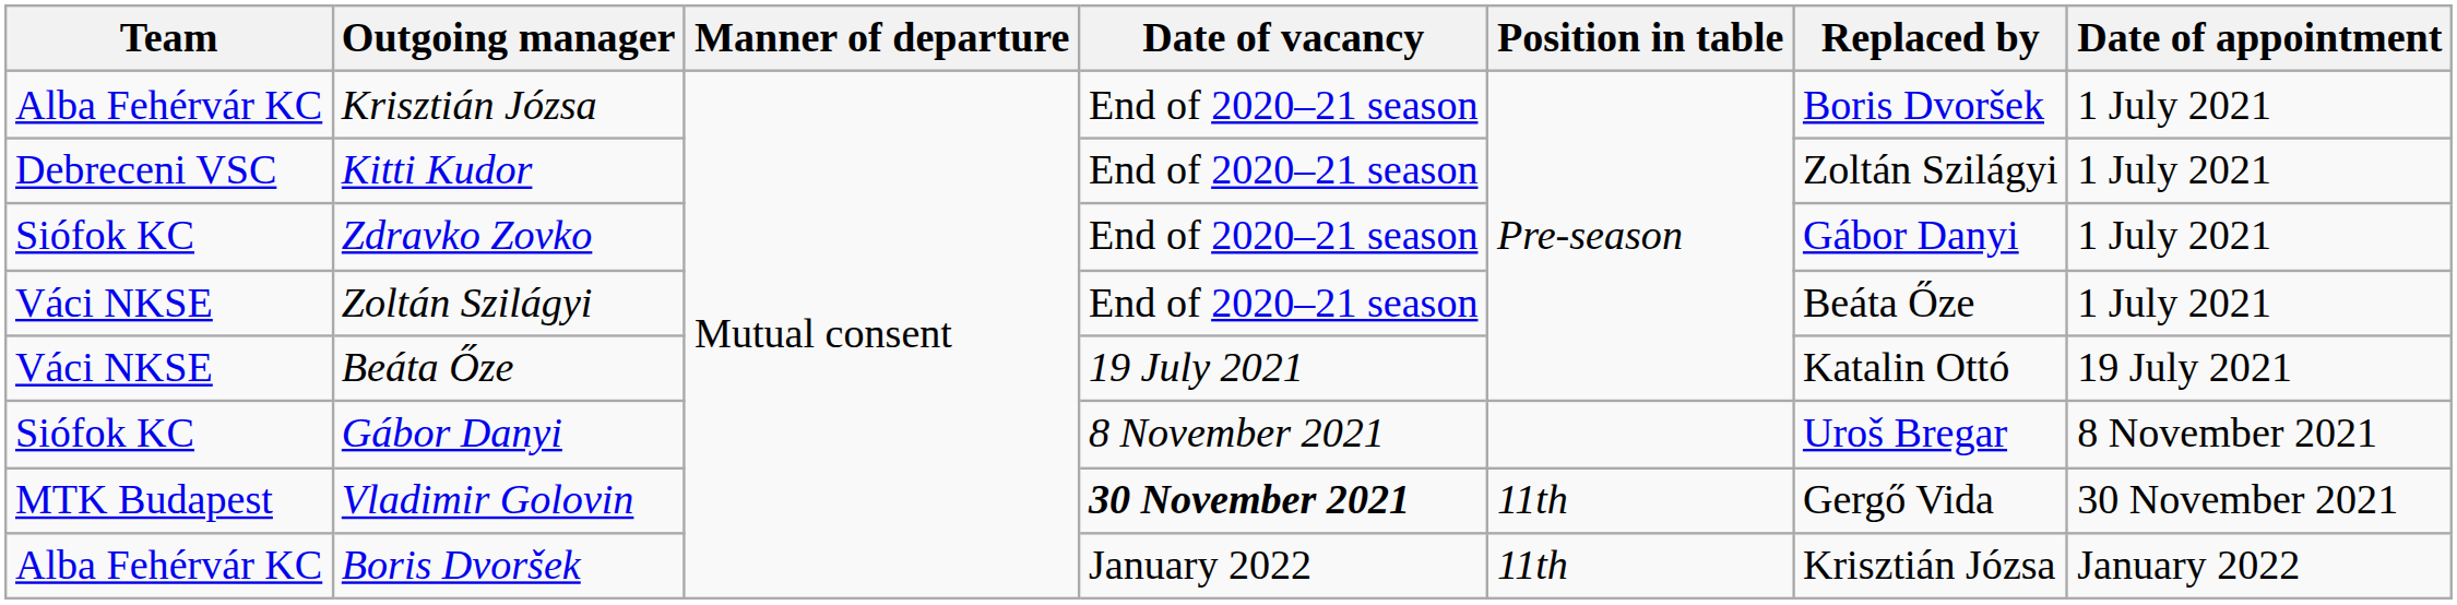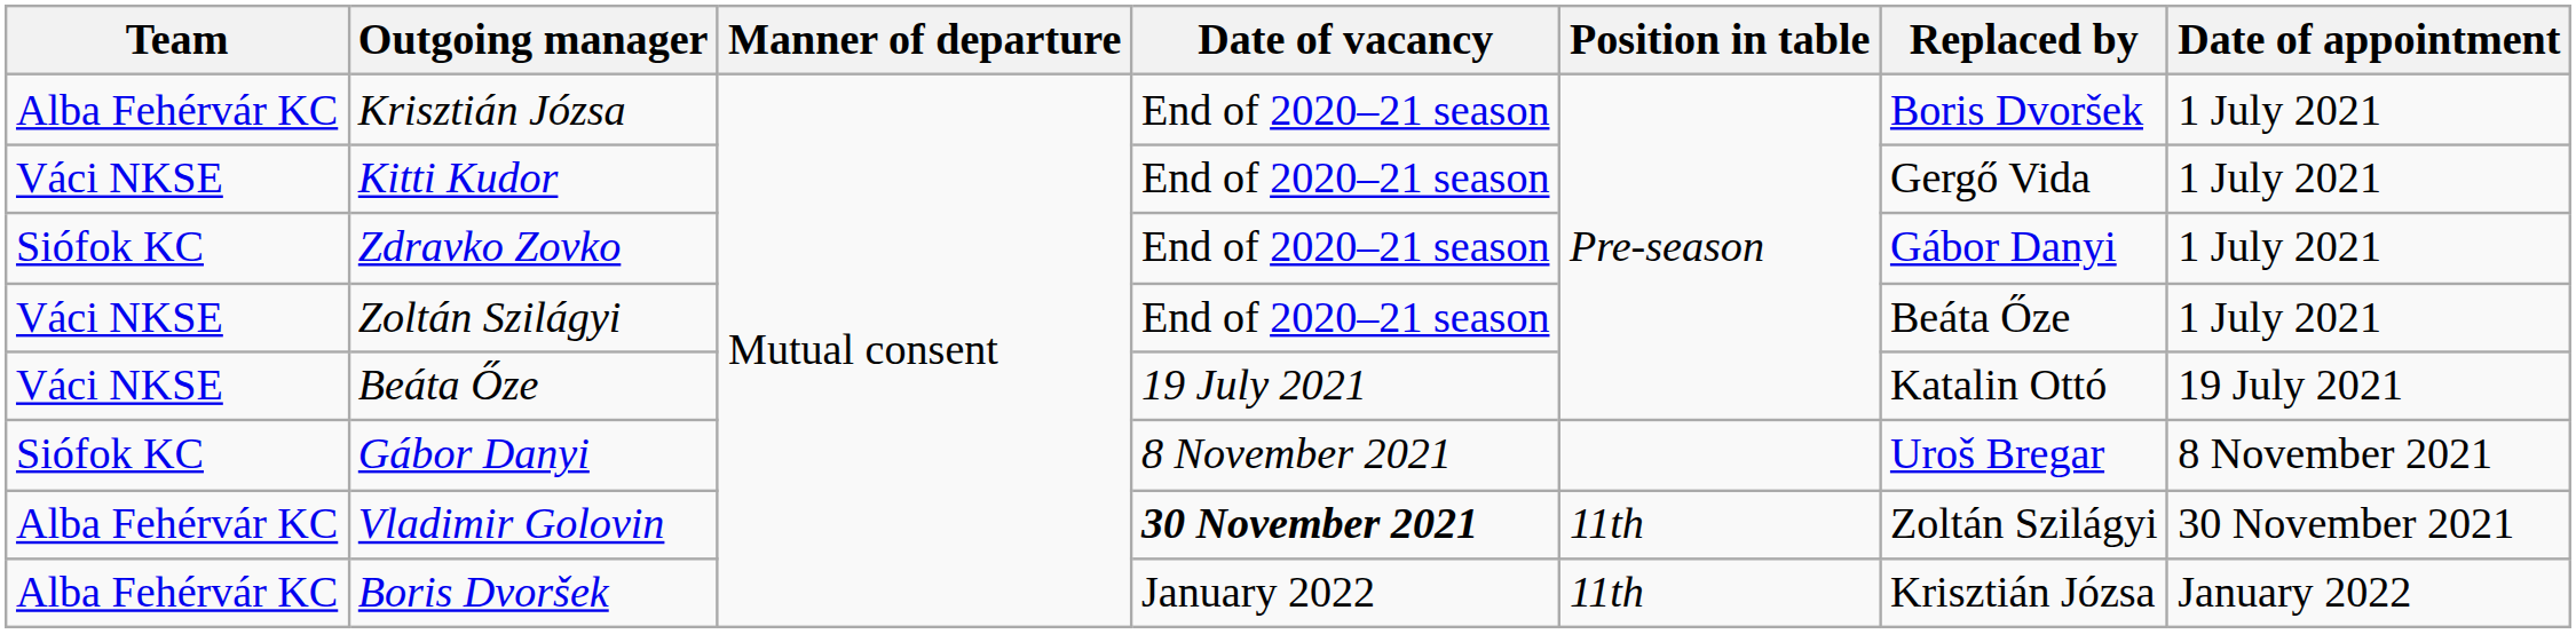Kitti Kudor | Team: Debreceni VSC -> Váci NKSE
Kitti Kudor | Replaced by: Zoltán Szilágyi -> Gergő Vida
Vladimir Golovin | Team: MTK Budapest -> Alba Fehérvár KC
Vladimir Golovin | Replaced by: Gergő Vida -> Zoltán Szilágyi
